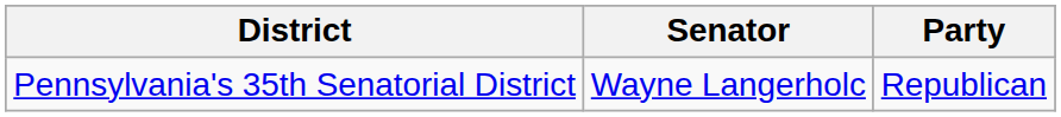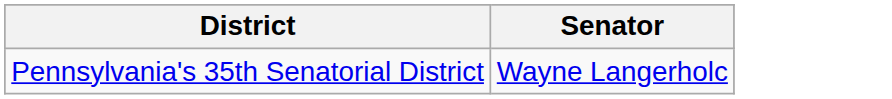- column: Party | Republican
